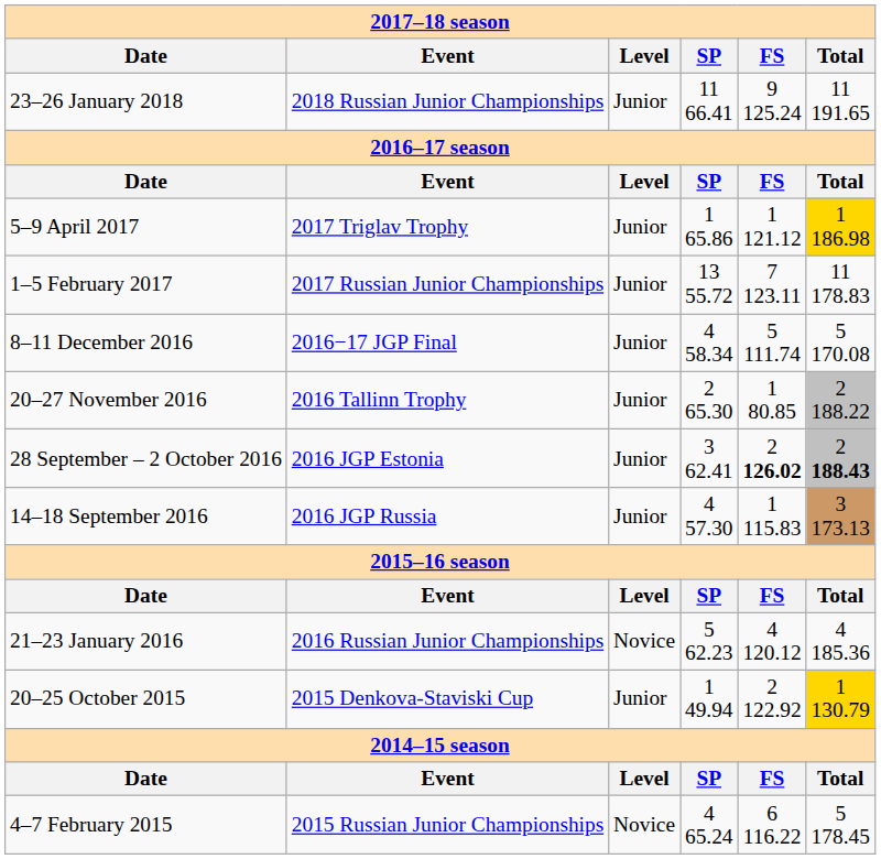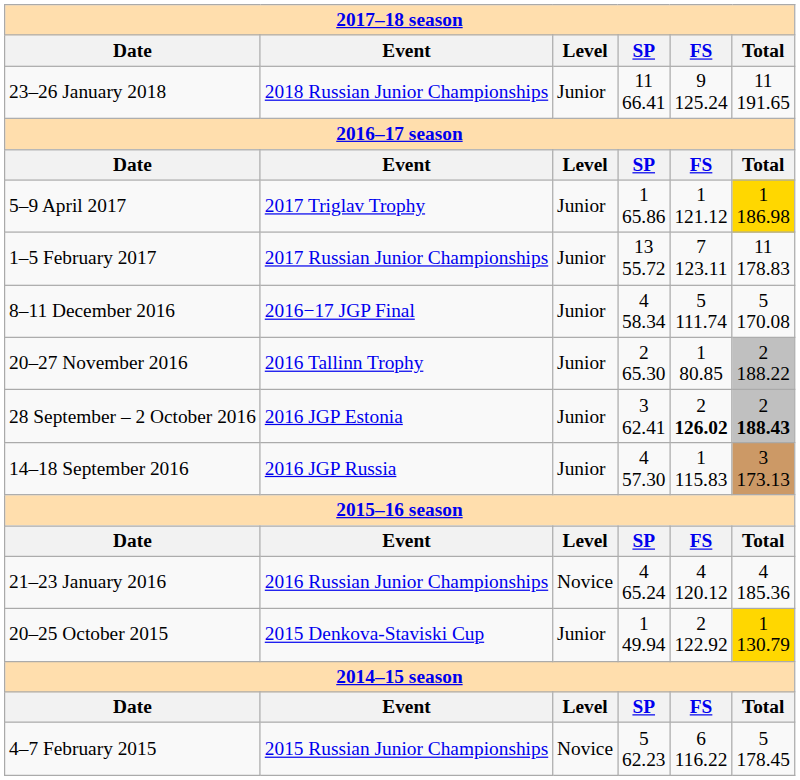21–23 January 2016 | SP: 5 62.23 -> 4 65.24
4–7 February 2015 | SP: 4 65.24 -> 5 62.23
